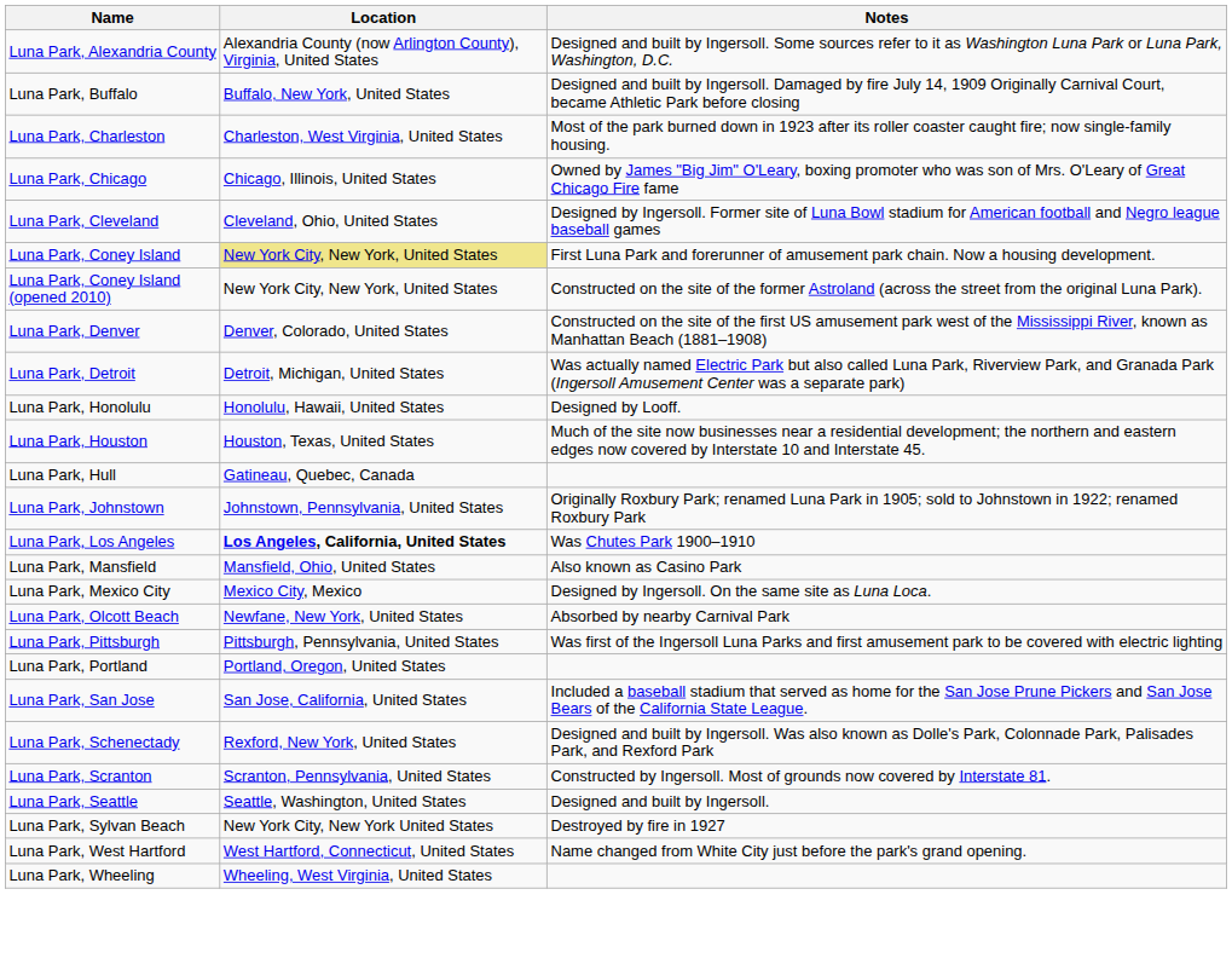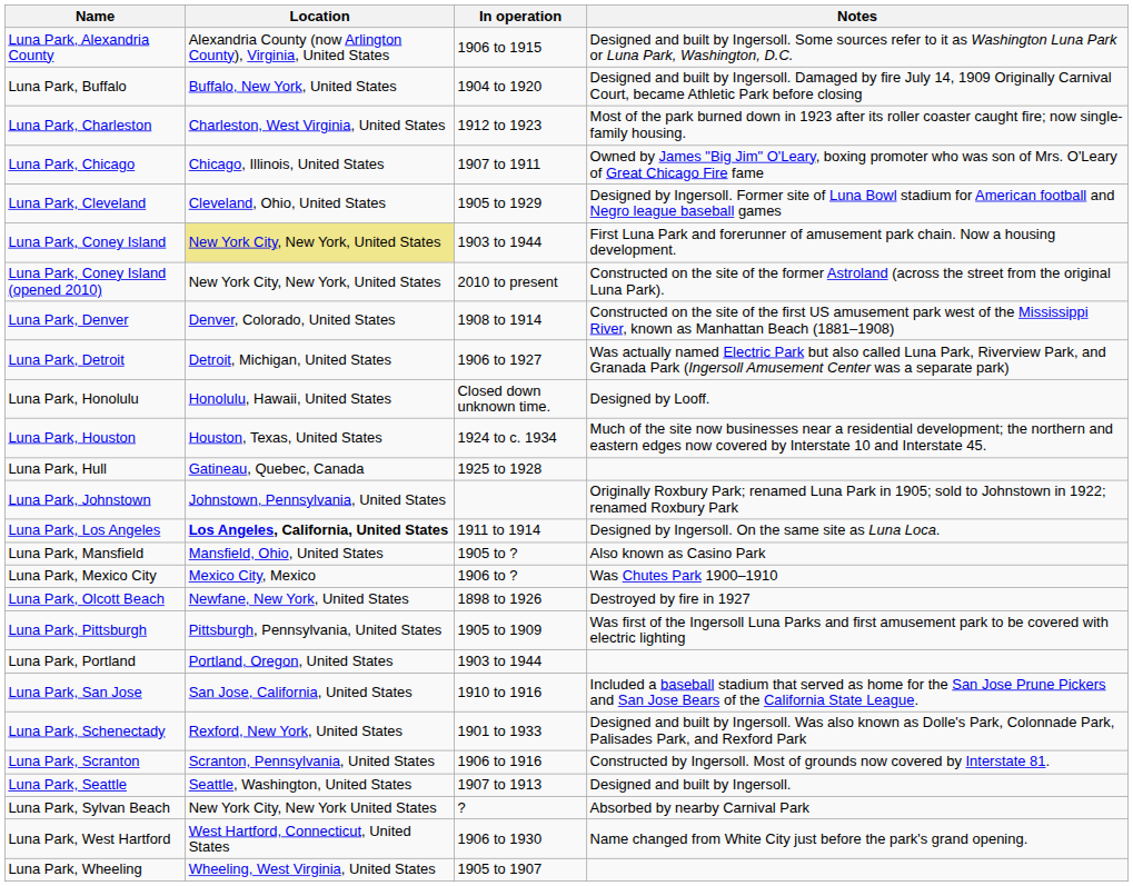+ column: In operation | 1906 to 1915 | 1904 to 1920 | 1912 to 1923 | 1907 to 1911 | 1905 to 1929 | 1903 to 1944 | 2010 to present | 1908 to 1914 | 1906 to 1927 | Closed down unknown time. | 1924 to c. 1934 | 1925 to 1928 | 1911 to 1914 | 1905 to ? | 1906 to ? | 1898 to 1926 | 1905 to 1909 | 1903 to 1944 | 1910 to 1916 | 1901 to 1933 | 1906 to 1916 | 1907 to 1913 | ? | 1906 to 1930 | 1905 to 1907
Luna Park, Los Angeles | Notes: Was Chutes Park 1900–1910 -> Designed by Ingersoll. On the same site as Luna Loca.
Luna Park, Mexico City | Notes: Designed by Ingersoll. On the same site as Luna Loca. -> Was Chutes Park 1900–1910
Luna Park, Olcott Beach | Notes: Absorbed by nearby Carnival Park -> Destroyed by fire in 1927
Luna Park, Sylvan Beach | Notes: Destroyed by fire in 1927 -> Absorbed by nearby Carnival Park
